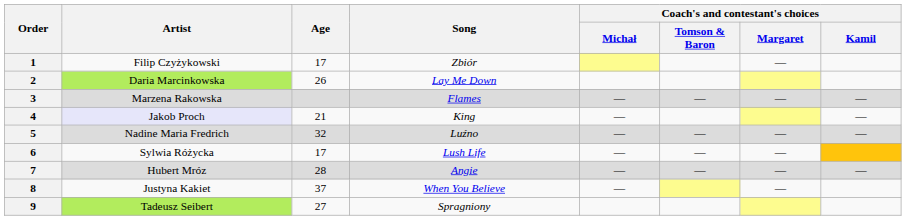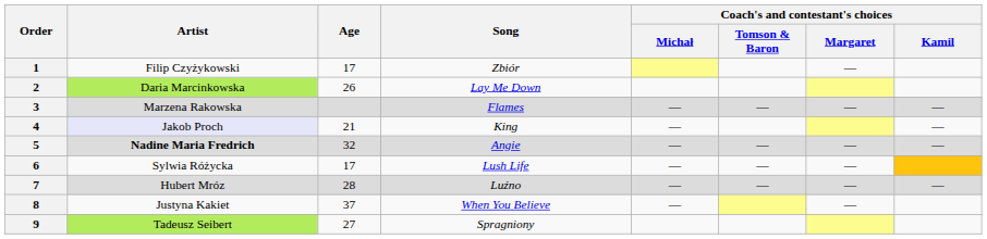5 | Artist: normal -> bold
5 | Song: Luźno -> Angie
7 | Song: Angie -> Luźno
